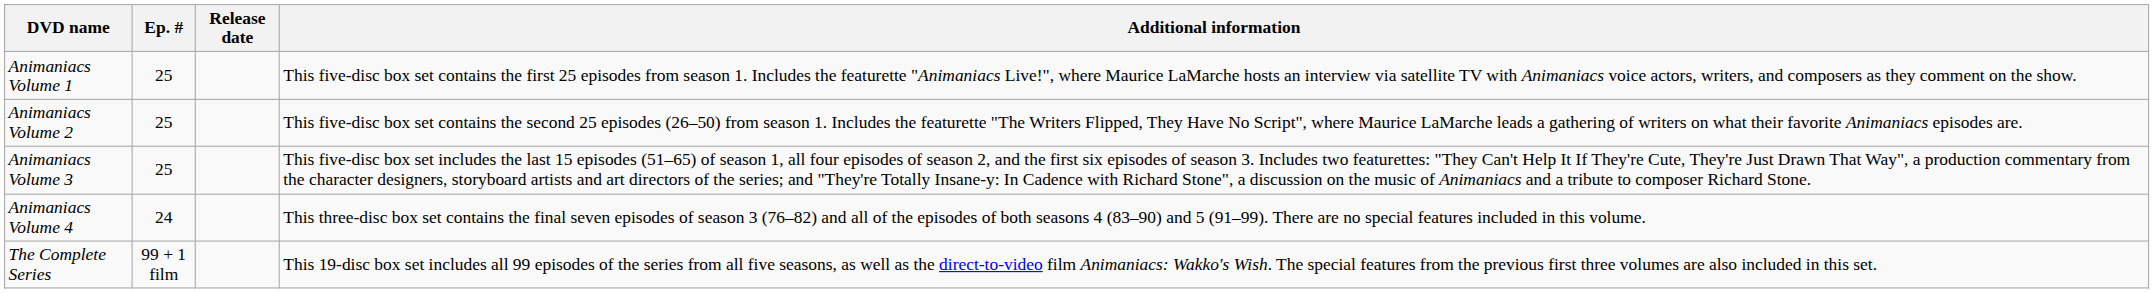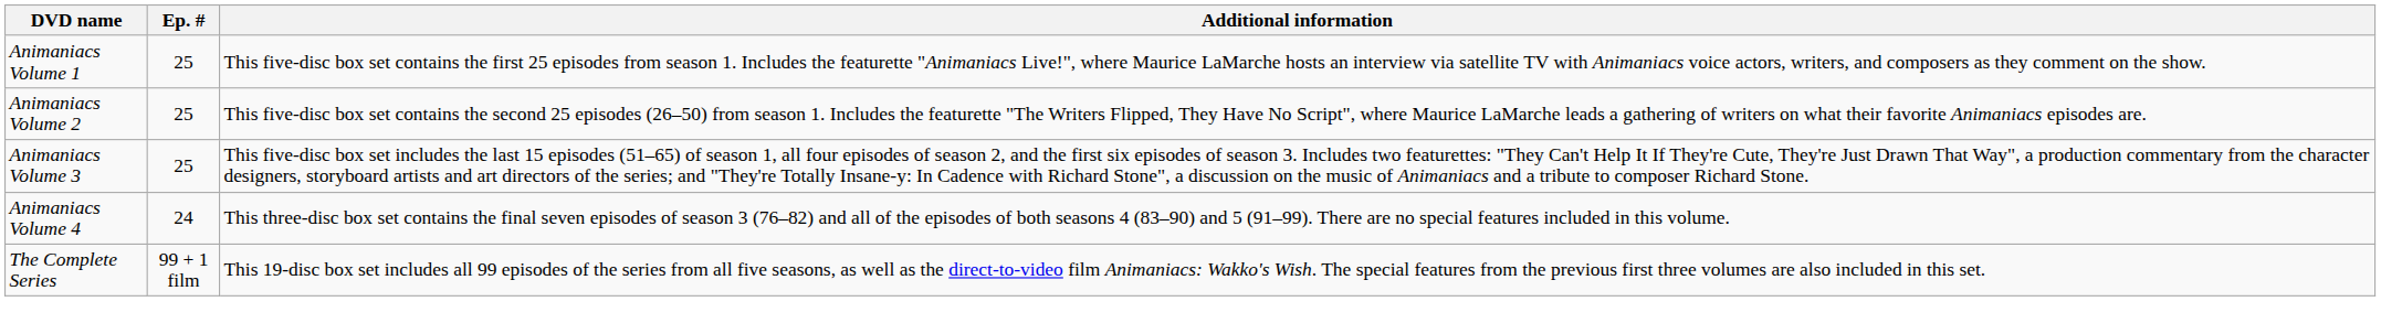- column: Release date
